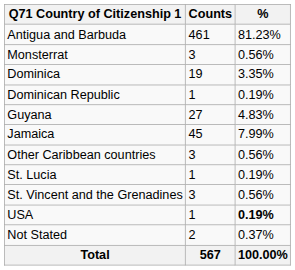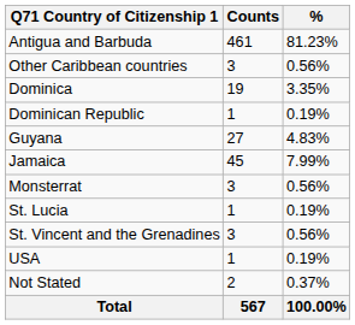rows swapped: Other Caribbean countries <-> Monsterrat
USA | %: bold -> normal
